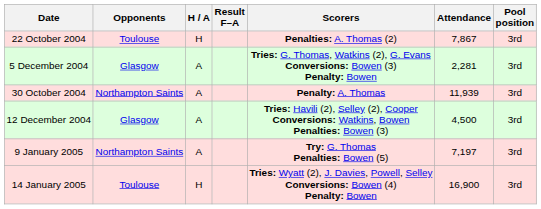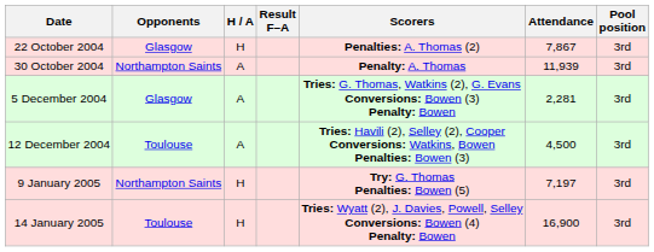22 October 2004 | Opponents: Toulouse -> Glasgow
rows swapped: 30 October 2004 <-> 5 December 2004
12 December 2004 | Opponents: Glasgow -> Toulouse
9 January 2005 | H / A: A -> H
